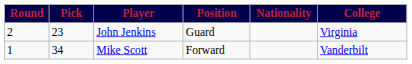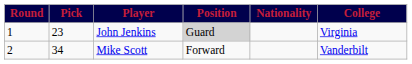John Jenkins | Round: 2 -> 1
John Jenkins | Position: no background -> lightgrey background
Mike Scott | Round: 1 -> 2
